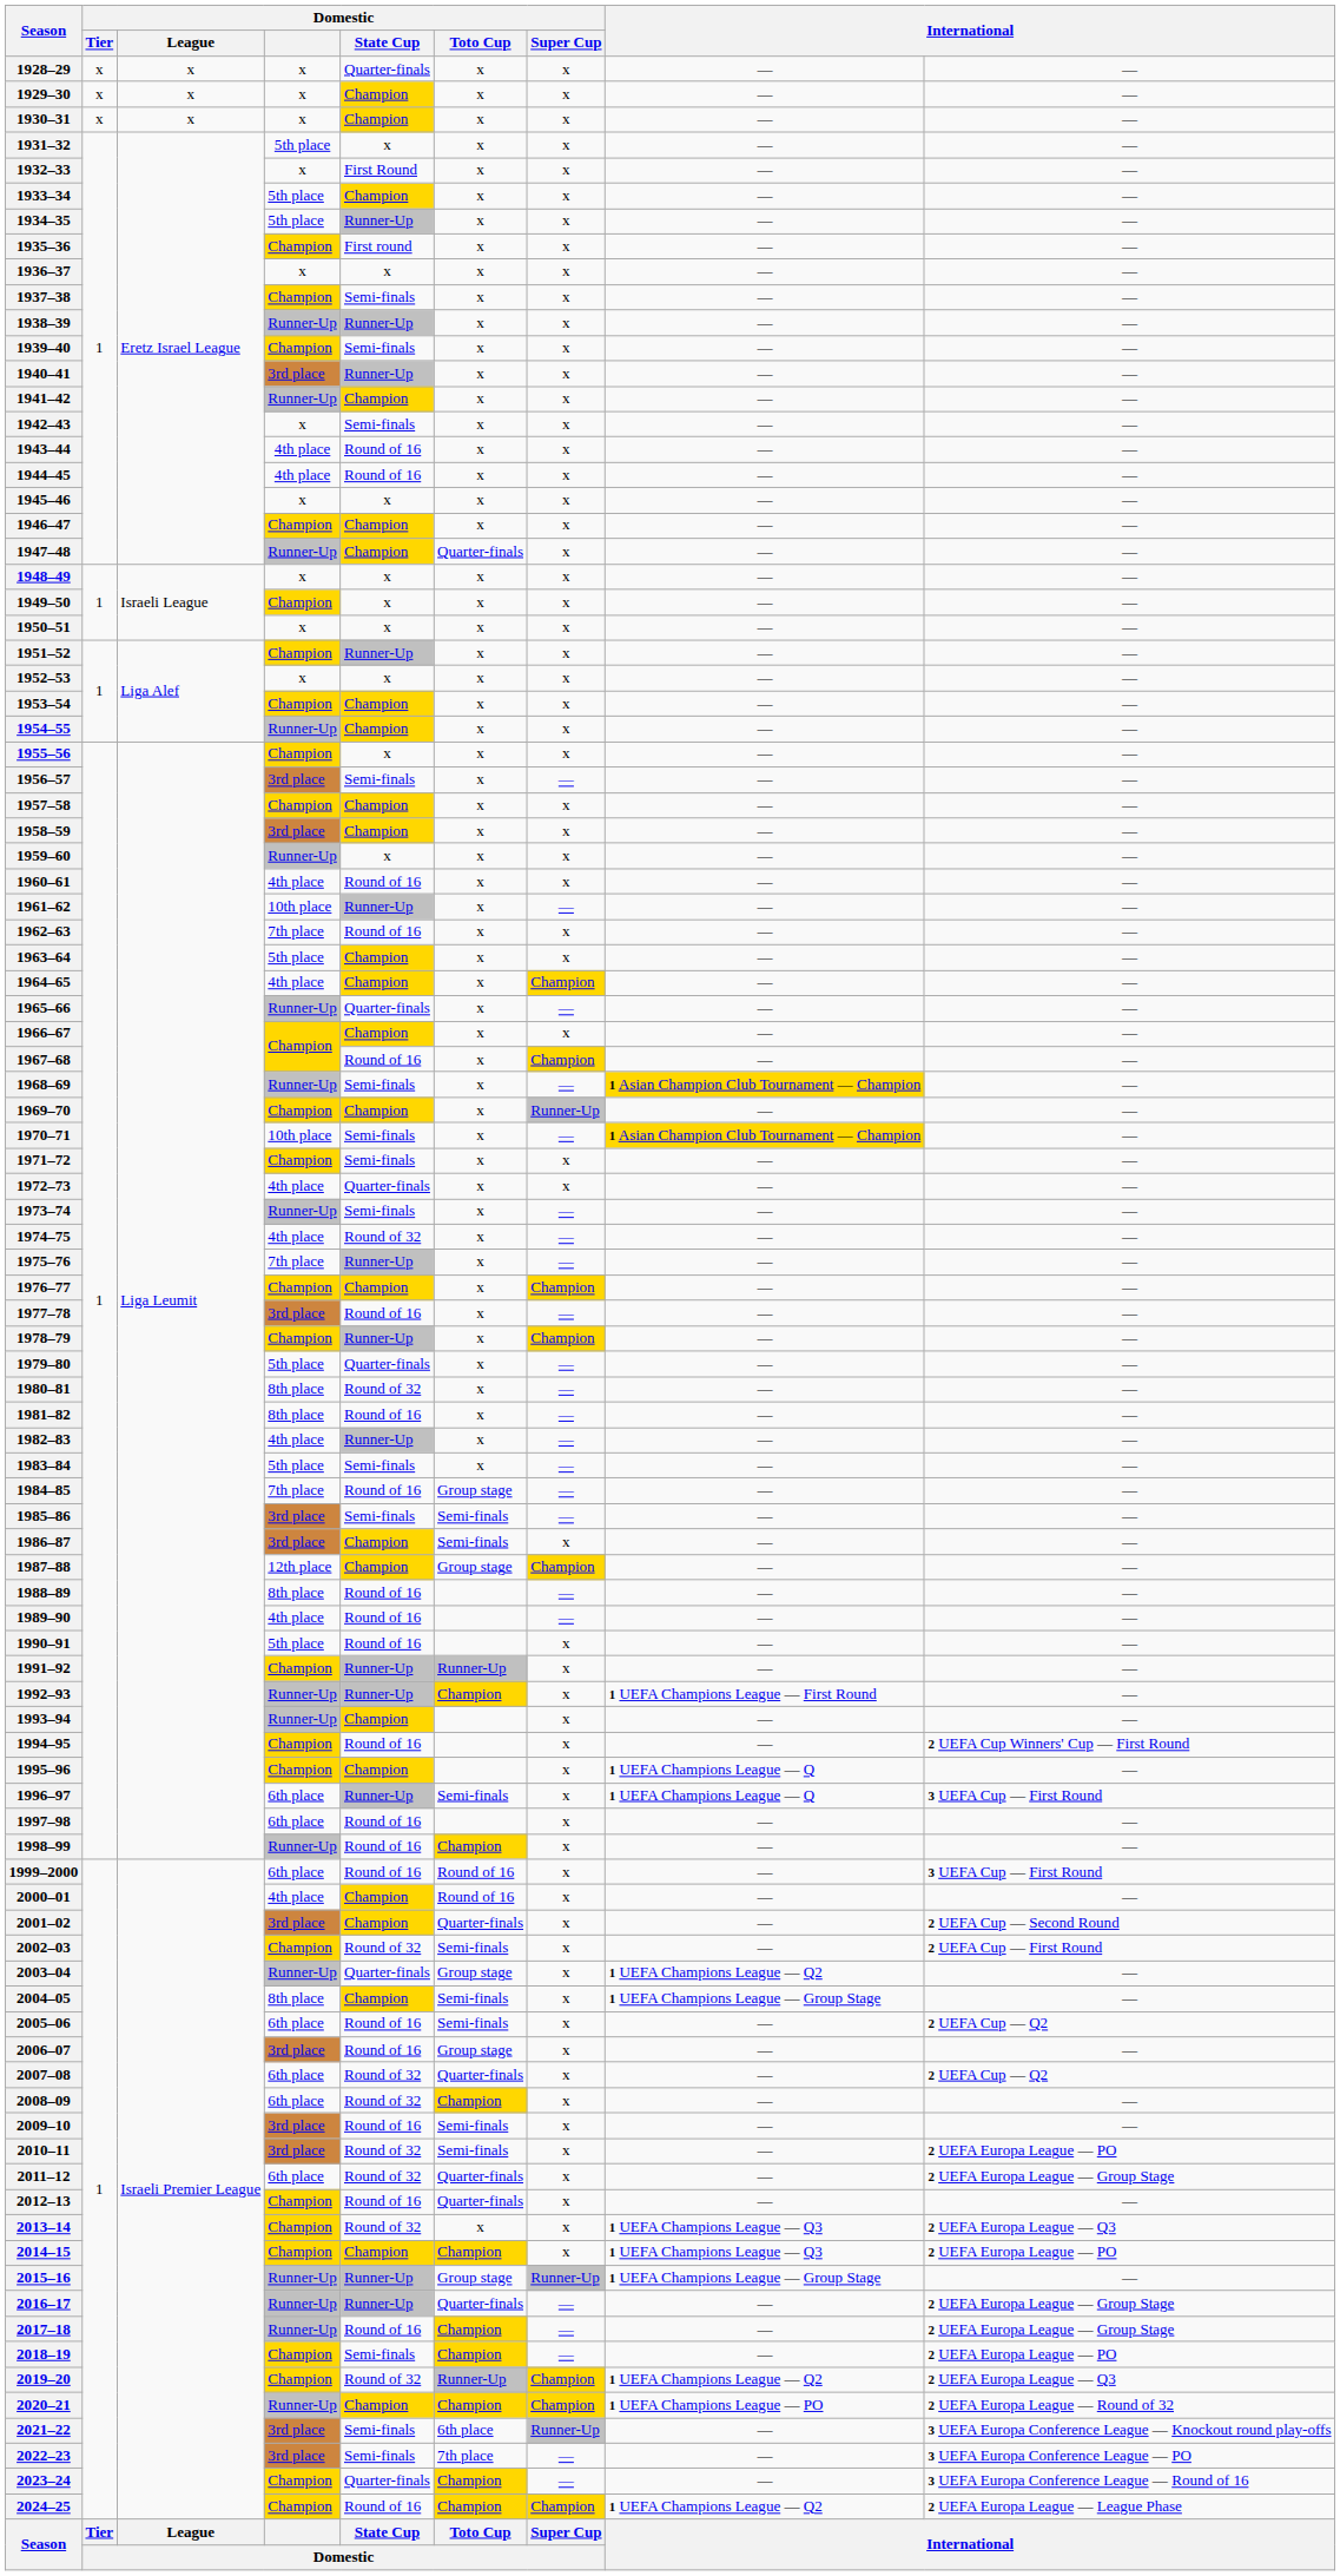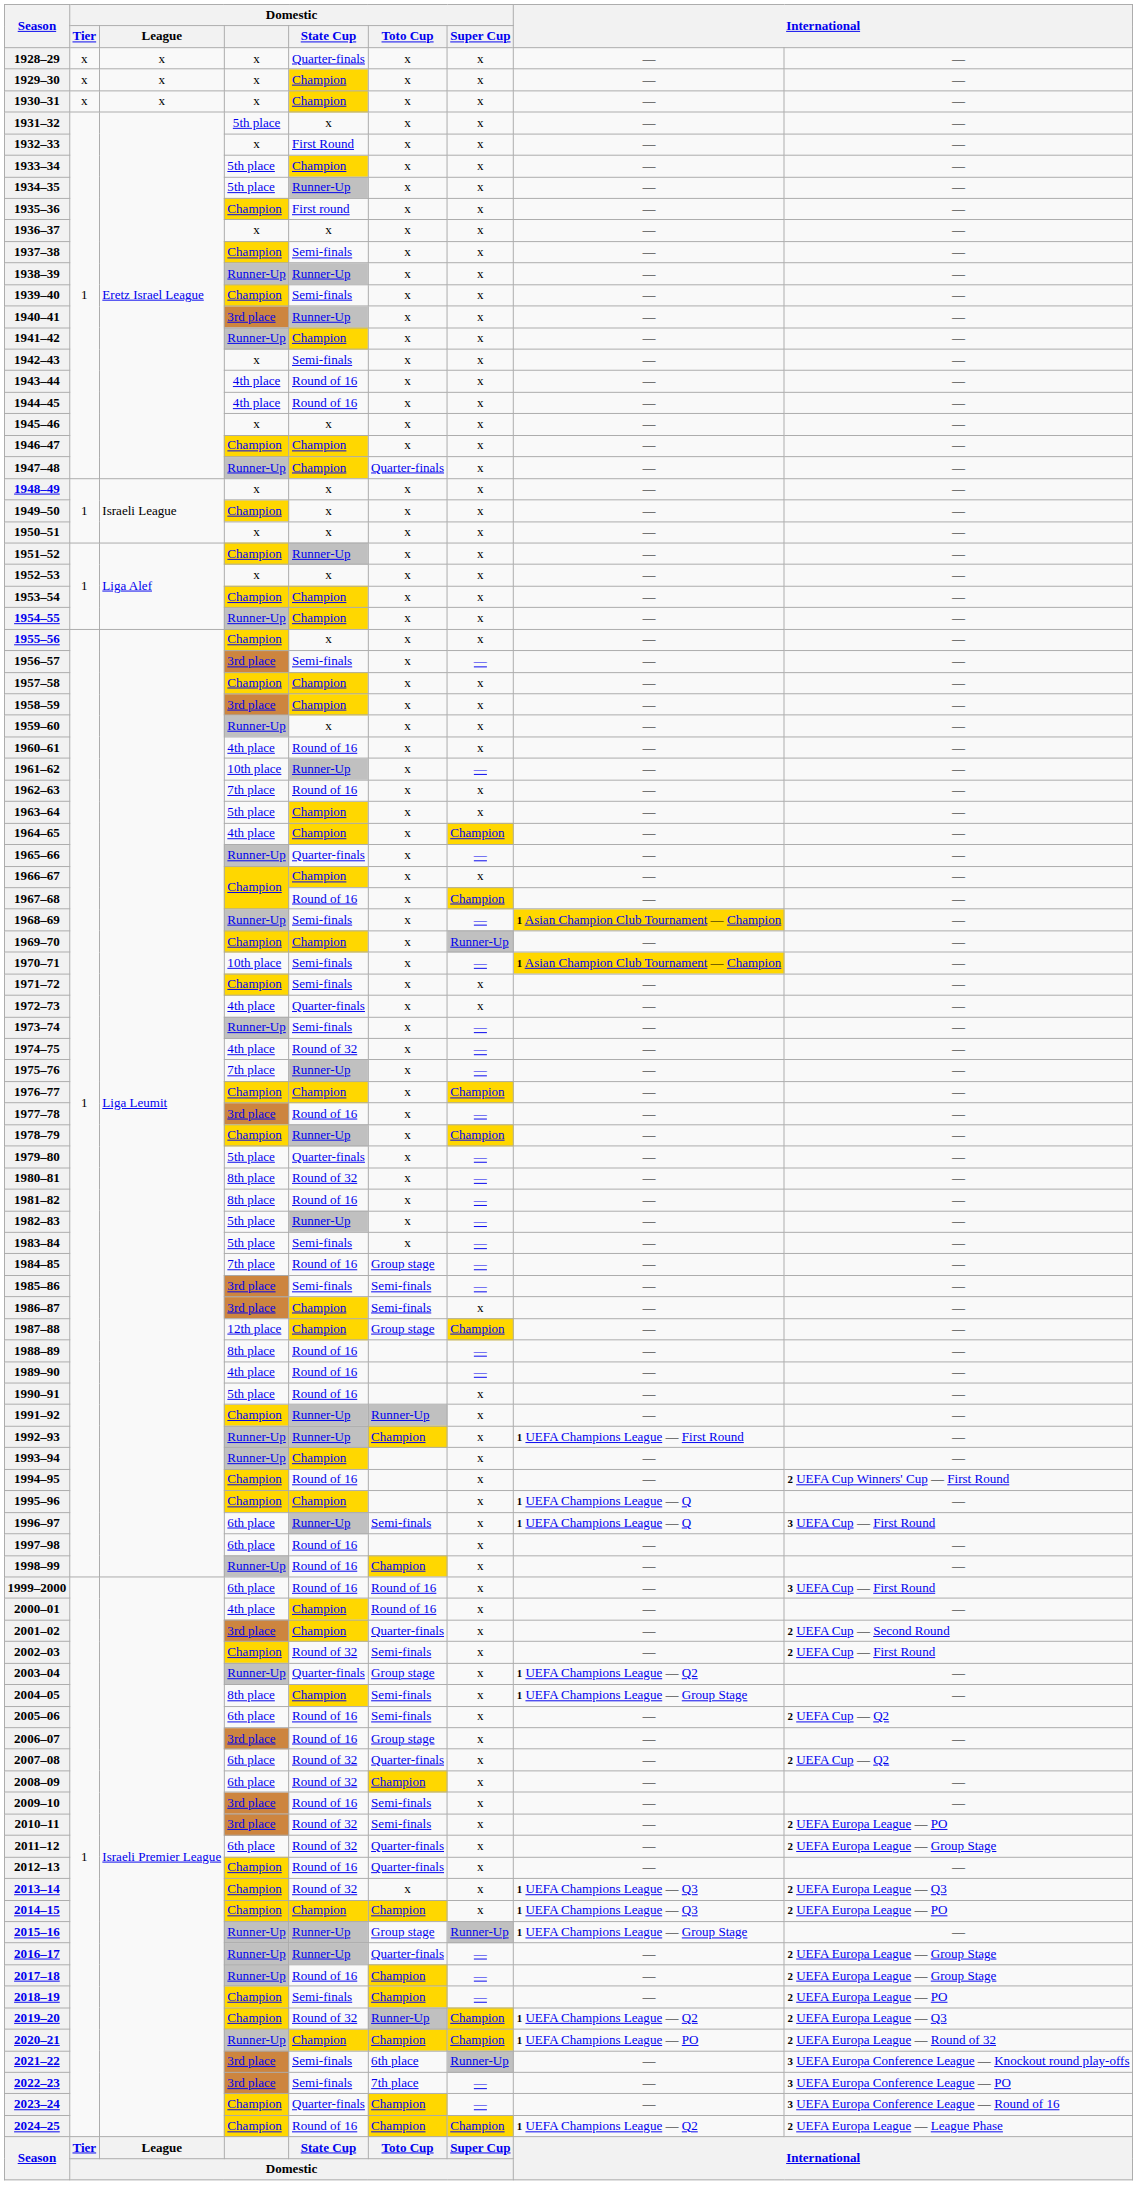1982–83 | Domestic: 4th place -> 5th place
